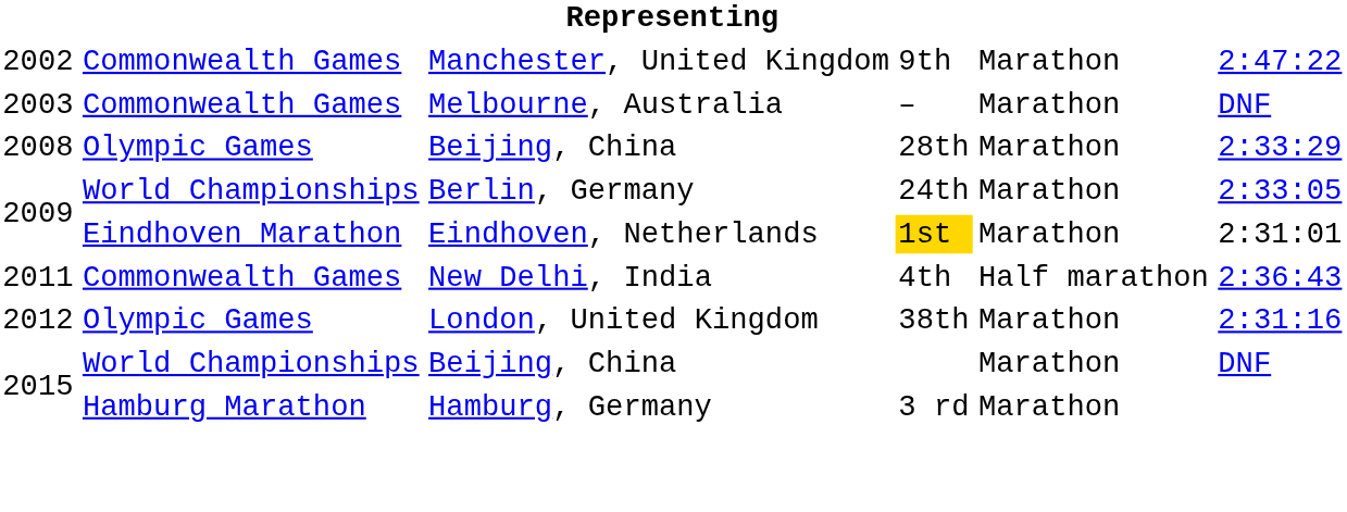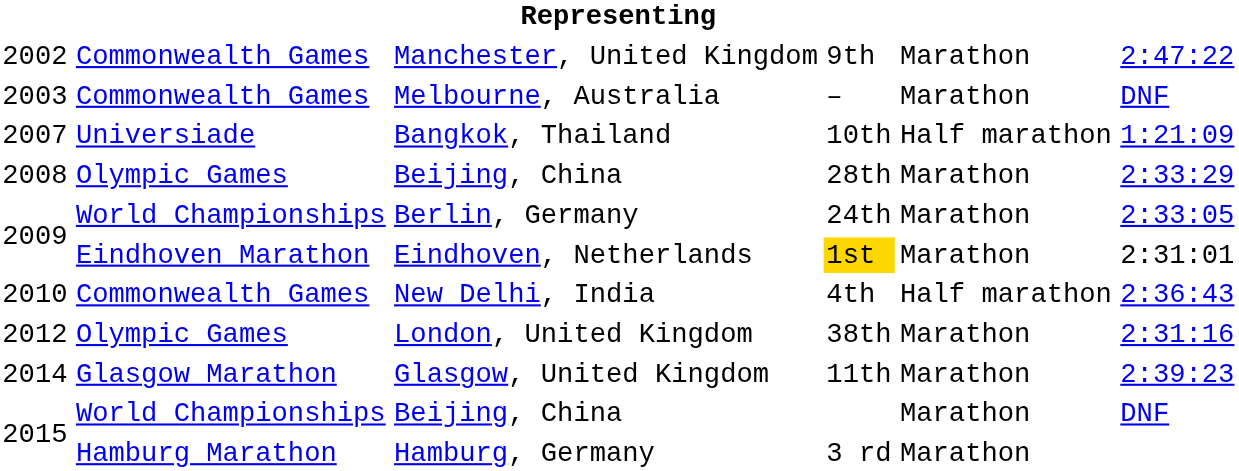+ row: 2007 | Universiade | Bangkok, Thailand | 10th | Half marathon | 1:21:09
4th | column 1: 2011 -> 2010
+ row: 2014 | Glasgow Marathon | Glasgow, United Kingdom | 11th | Marathon | 2:39:23
